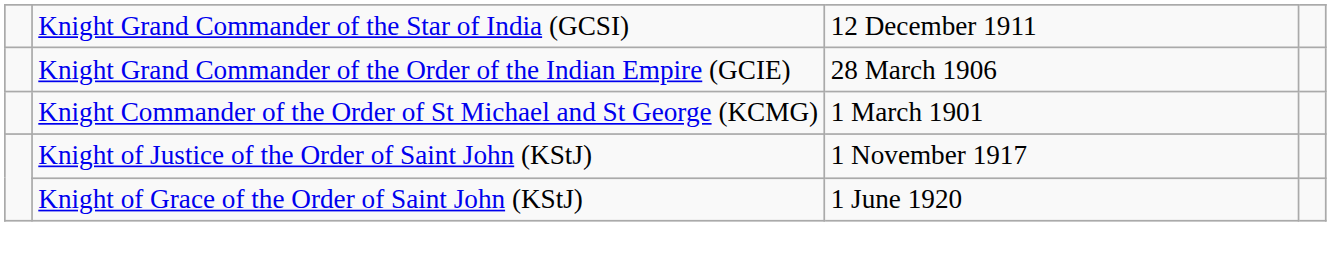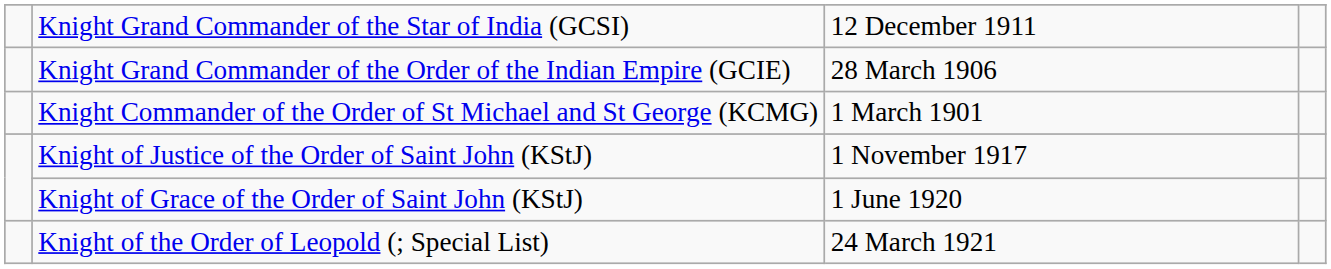+ row: Knight of the Order of Leopold (; Special List) | 24 March 1921
